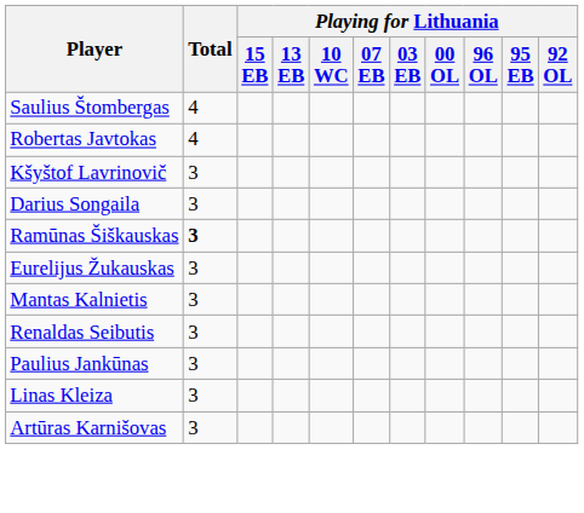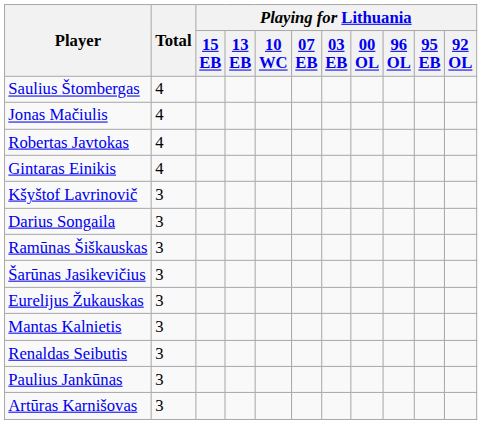+ row: Jonas Mačiulis | 4
+ row: Gintaras Einikis | 4
Ramūnas Šiškauskas | Total: bold -> normal
+ row: Šarūnas Jasikevičius | 3
- row: Linas Kleiza | 3
